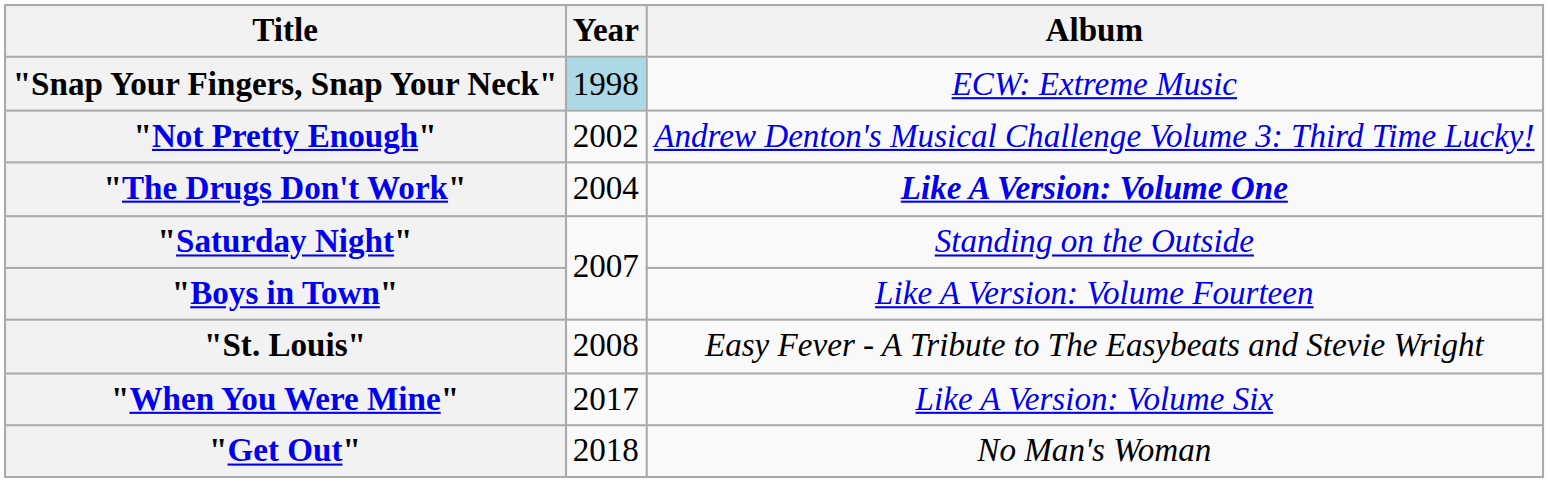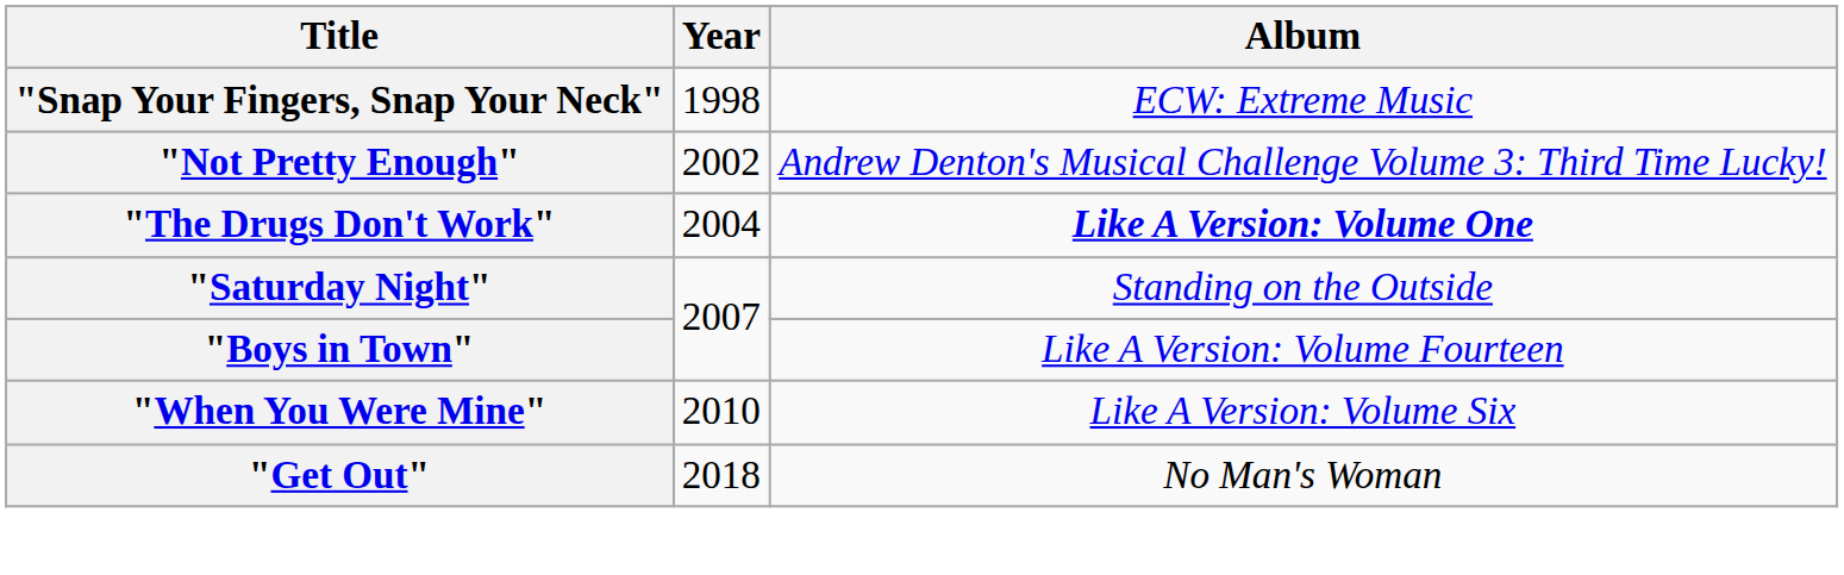"Snap Your Fingers, Snap Your Neck" | Year: lightblue background -> no background
- row: "St. Louis" | 2008 | Easy Fever - A Tribute to The Easybeats and Stevie Wright
"When You Were Mine" | Year: 2017 -> 2010
